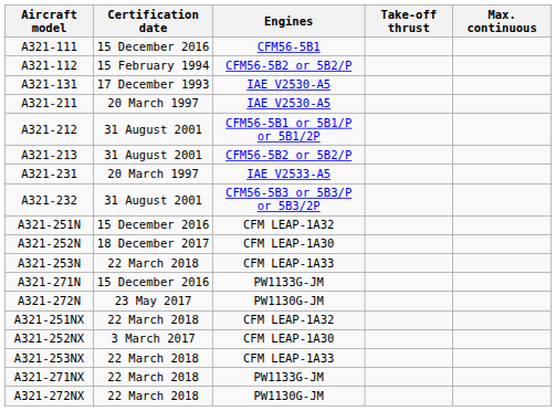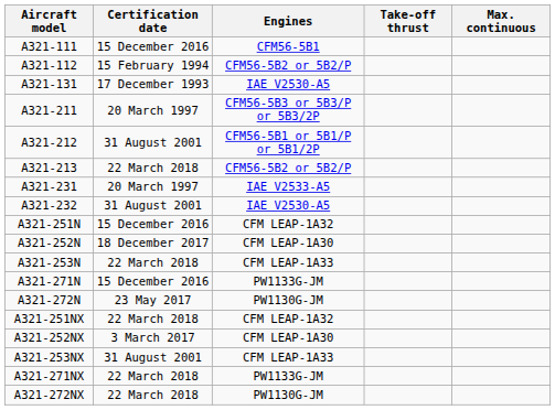A321-211 | Engines: IAE V2530-A5 -> CFM56-5B3 or 5B3/P or 5B3/2P
A321-213 | Certification date: 31 August 2001 -> 22 March 2018
A321-232 | Engines: CFM56-5B3 or 5B3/P or 5B3/2P -> IAE V2530-A5
A321-253NX | Certification date: 22 March 2018 -> 31 August 2001
